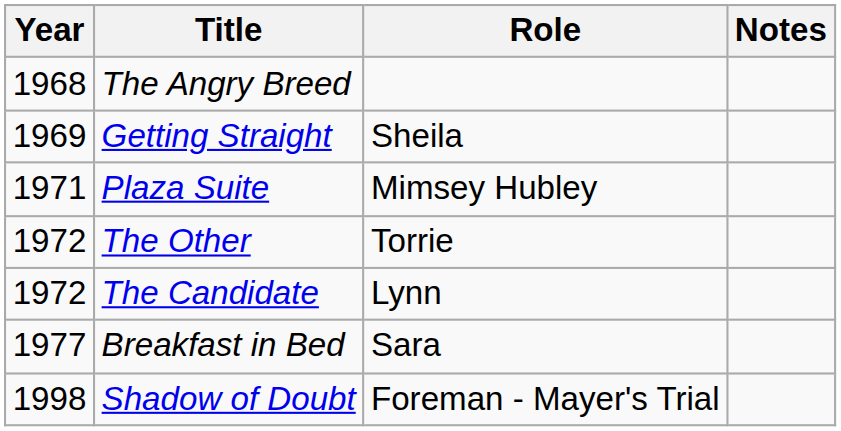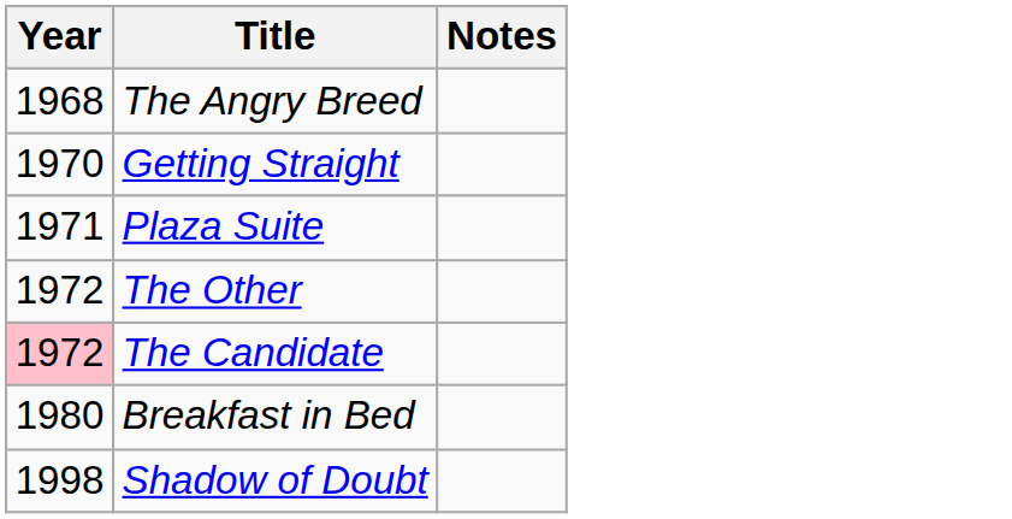- column: Role | Sheila | Mimsey Hubley | Torrie | Lynn | Sara | Foreman - Mayer's Trial
Getting Straight | Year: 1969 -> 1970
The Candidate | Year: no background -> pink background
Breakfast in Bed | Year: 1977 -> 1980
